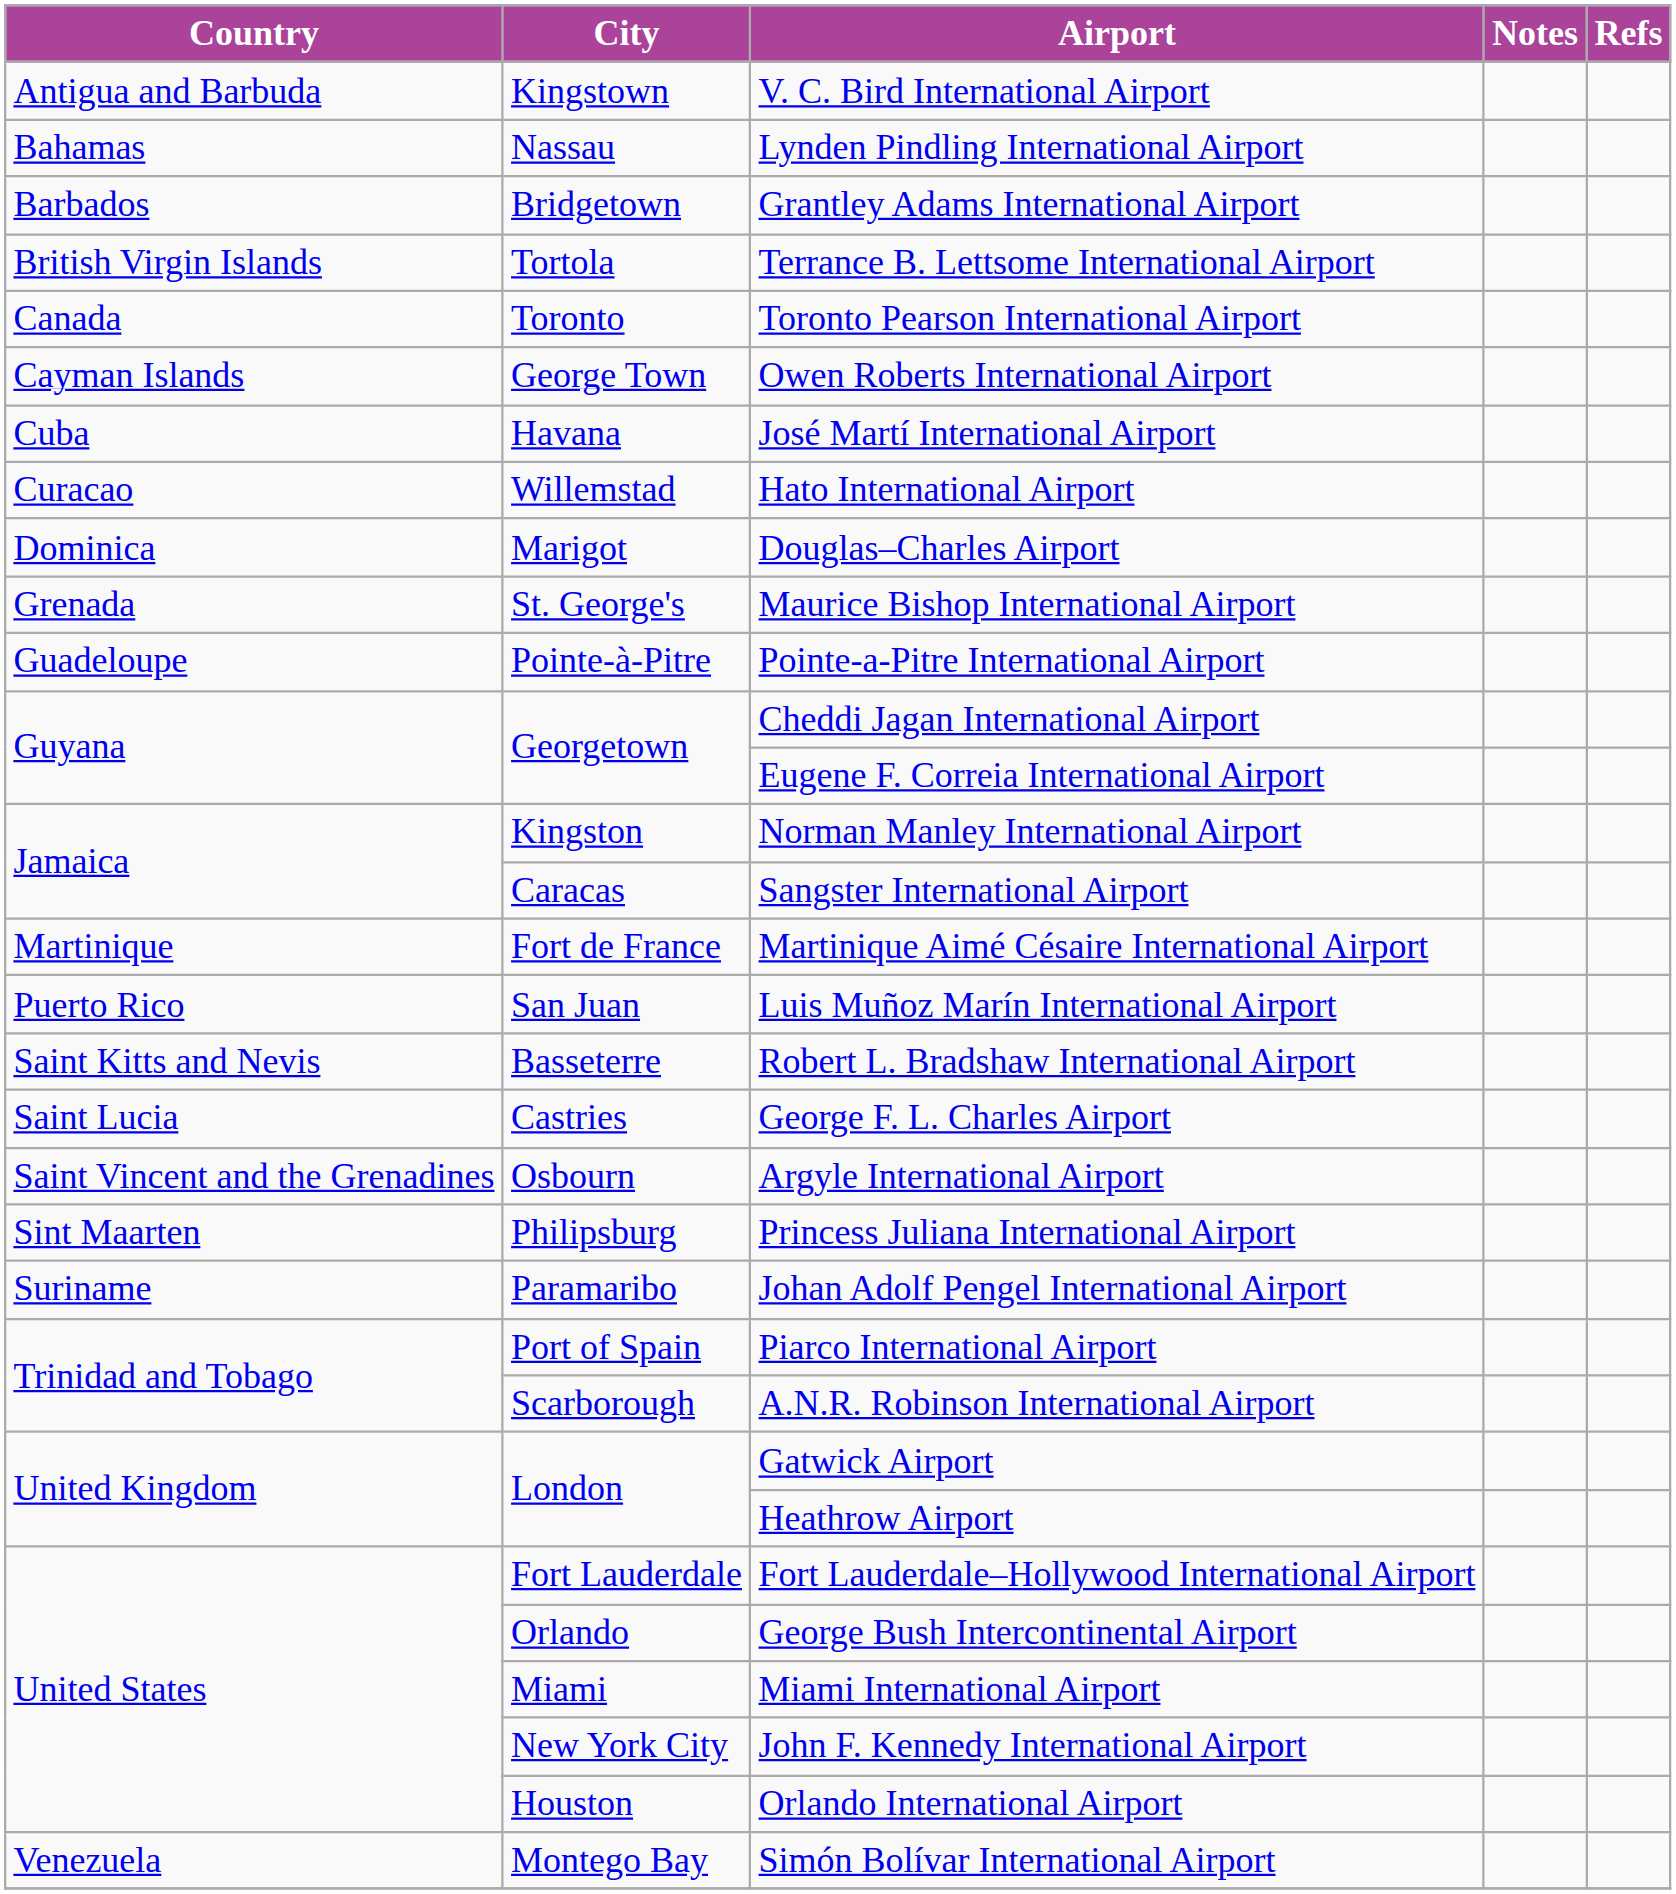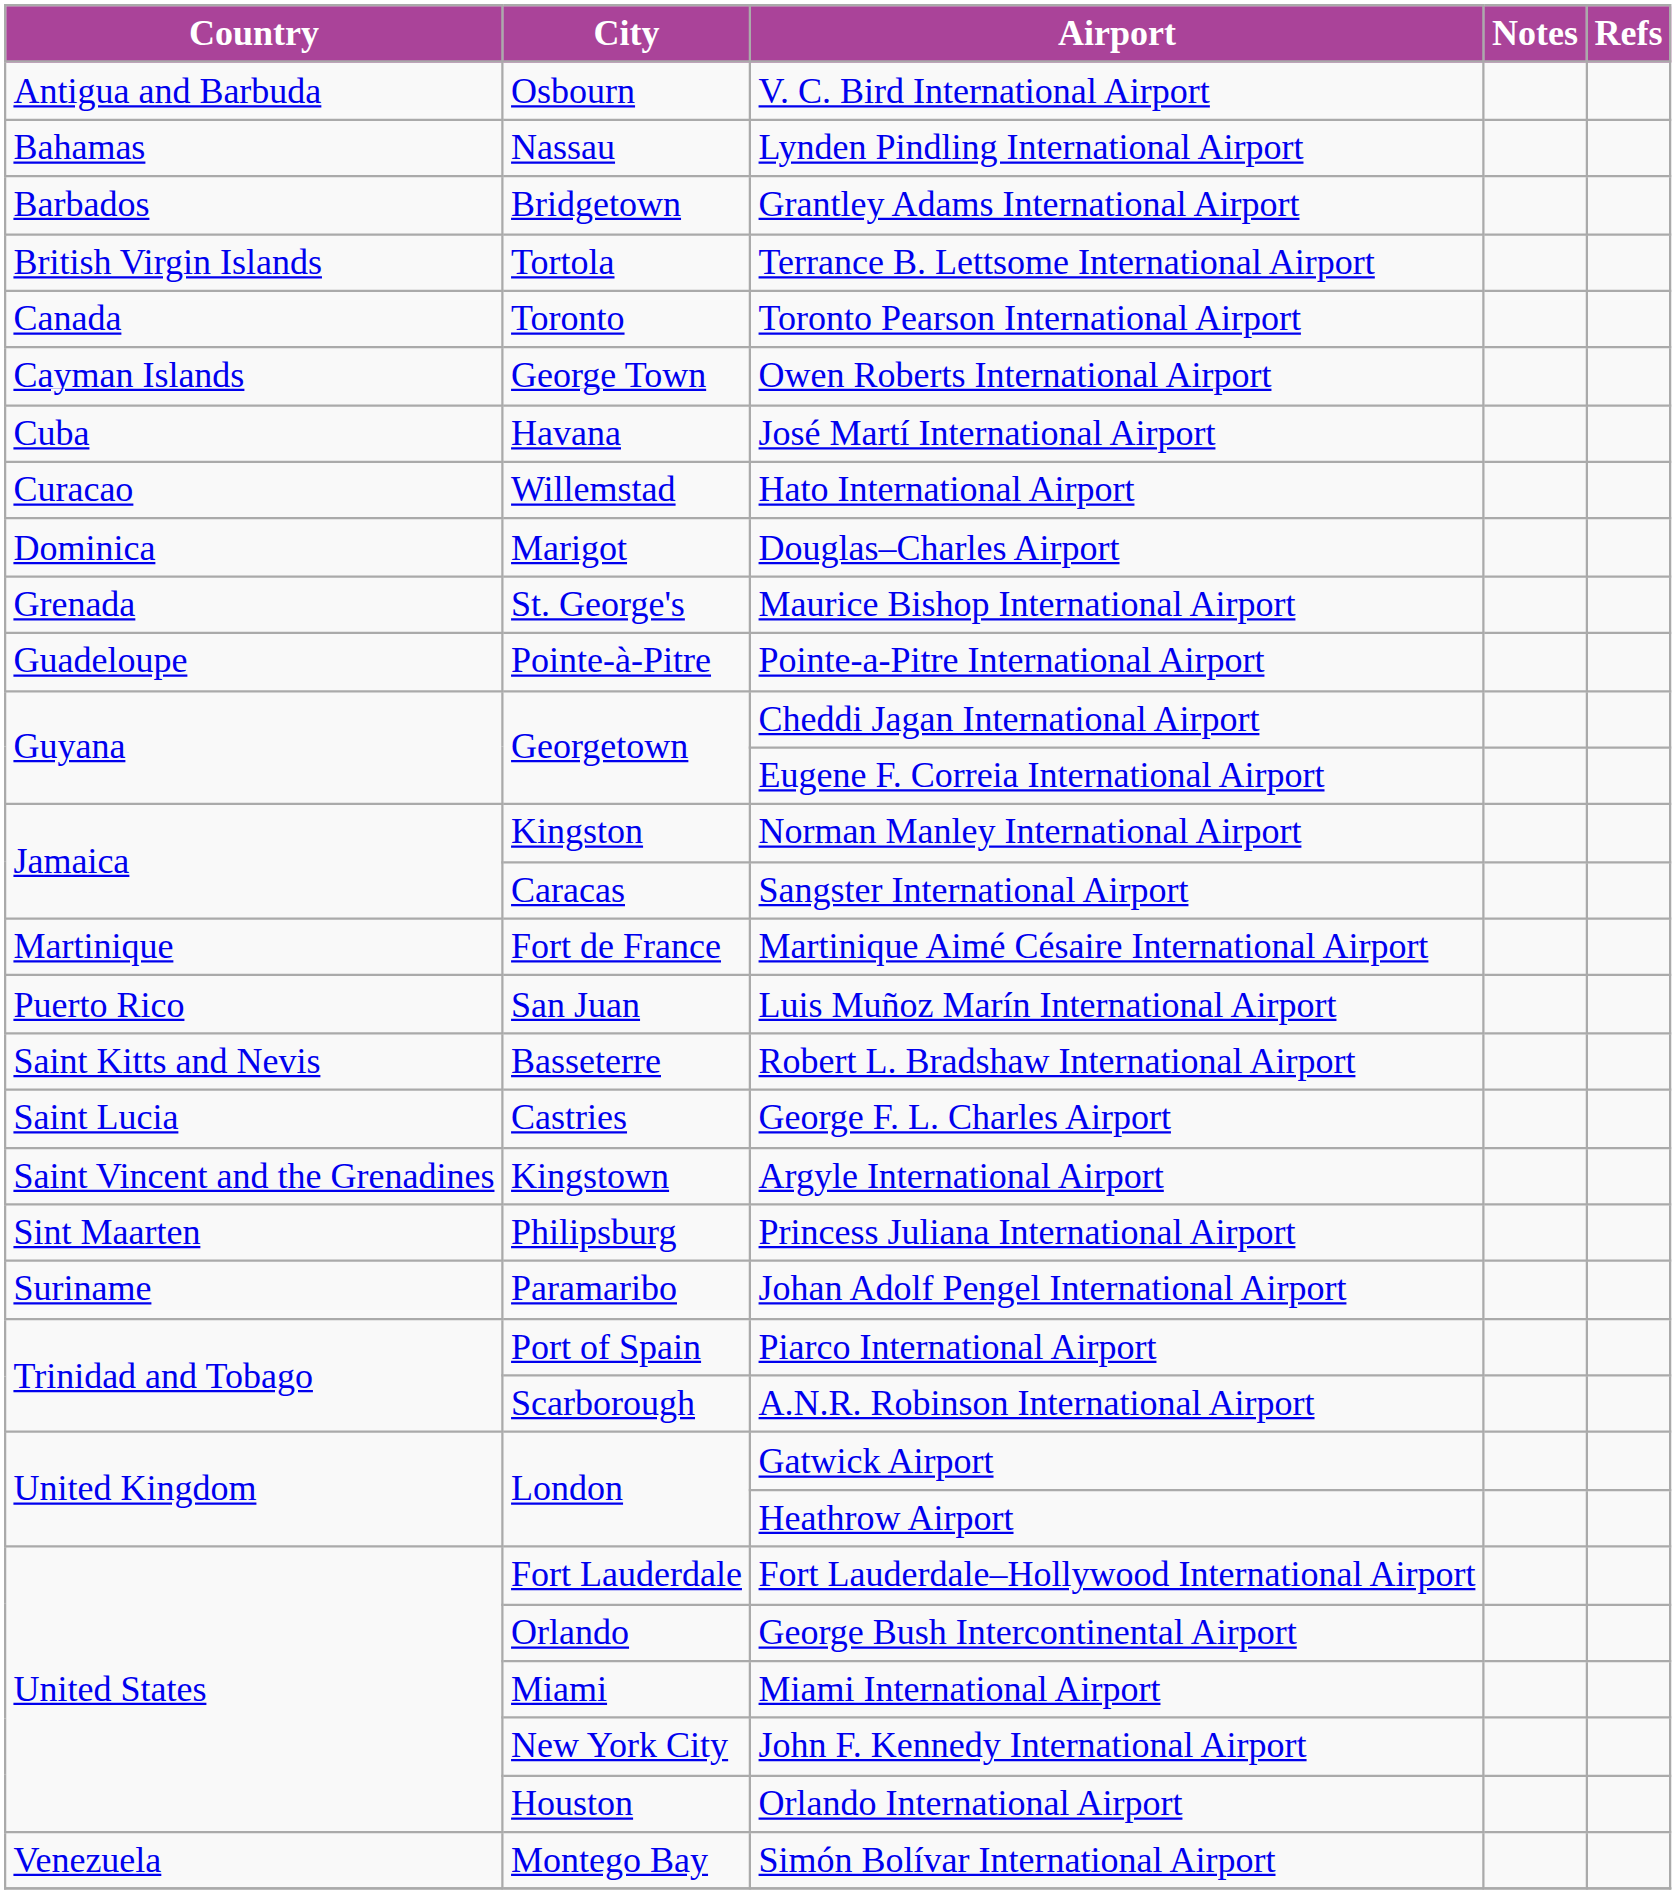V. C. Bird International Airport | City: Kingstown -> Osbourn
Argyle International Airport | City: Osbourn -> Kingstown
